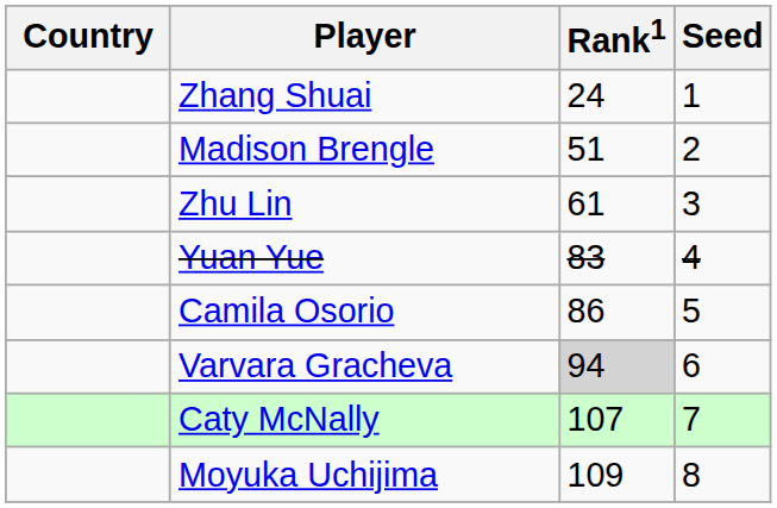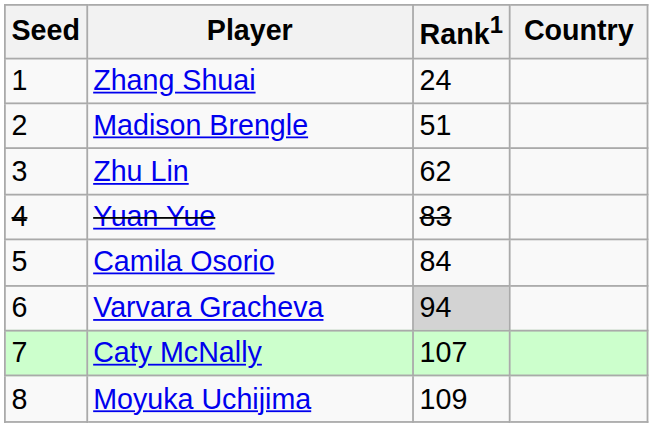columns swapped: Country <-> Seed
Zhu Lin | Rank1: 61 -> 62
Camila Osorio | Rank1: 86 -> 84
